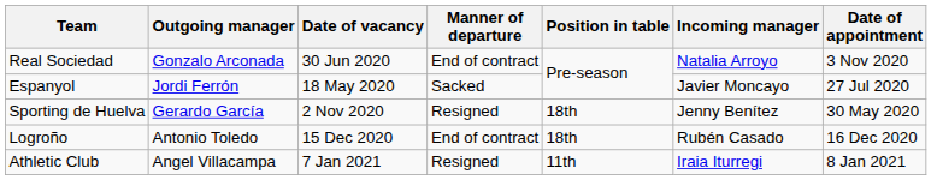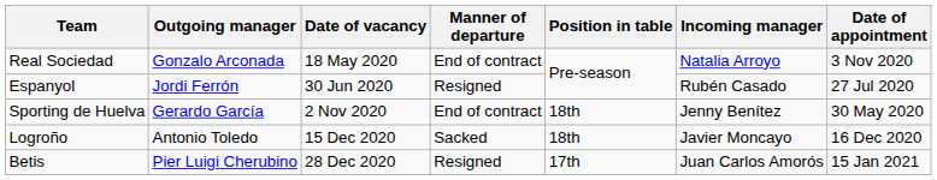Real Sociedad | Date of vacancy: 30 Jun 2020 -> 18 May 2020
Espanyol | Date of vacancy: 18 May 2020 -> 30 Jun 2020
Espanyol | Manner of departure: Sacked -> Resigned
Espanyol | Incoming manager: Javier Moncayo -> Rubén Casado
Sporting de Huelva | Manner of departure: Resigned -> End of contract
Logroño | Manner of departure: End of contract -> Sacked
Logroño | Incoming manager: Rubén Casado -> Javier Moncayo
+ row: Betis | Pier Luigi Cherubino | 28 Dec 2020 | Resigned | 17th | Juan Carlos Amorós | 15 Jan 2021
- row: Athletic Club | Angel Villacampa | 7 Jan 2021 | Resigned | 11th | Iraia Iturregi | 8 Jan 2021
